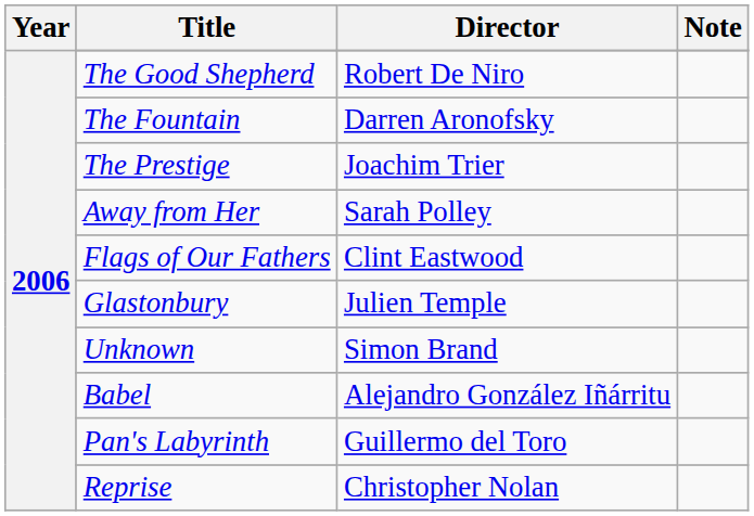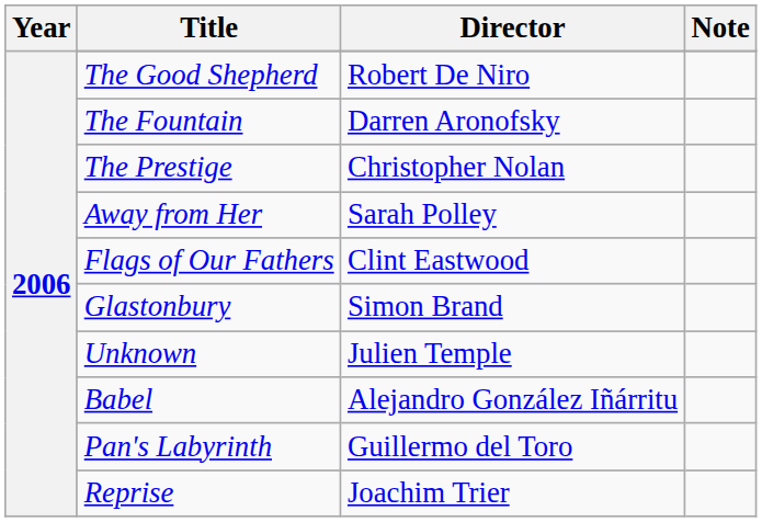The Prestige | Director: Joachim Trier -> Christopher Nolan
Glastonbury | Director: Julien Temple -> Simon Brand
Unknown | Director: Simon Brand -> Julien Temple
Reprise | Director: Christopher Nolan -> Joachim Trier
